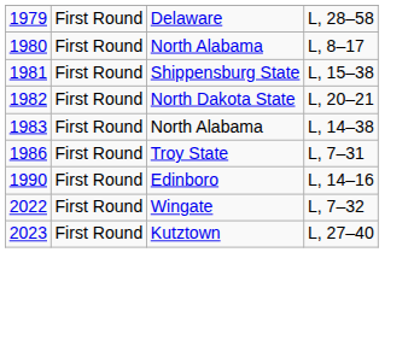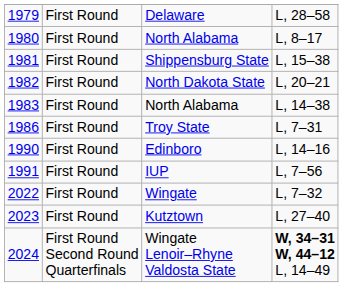+ row: 1991 | First Round | IUP | L, 7–56
+ row: 2024 | First Round Second Round Quarterfinals | Wingate Lenoir–Rhyne Valdosta State | W, 34–31 W, 44–12 L, 14–49
